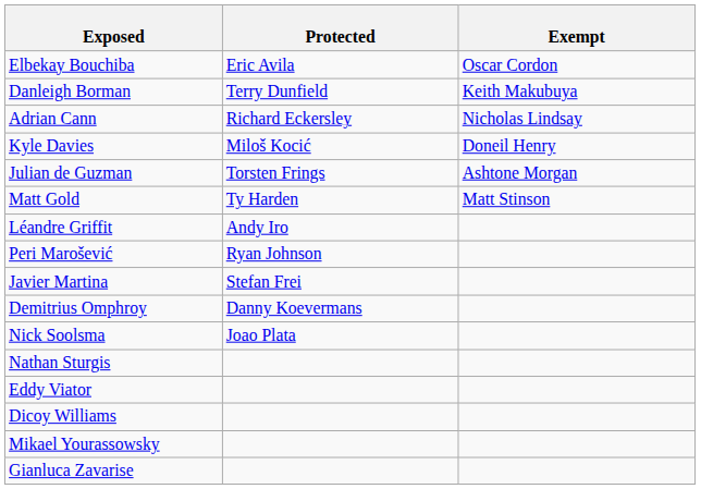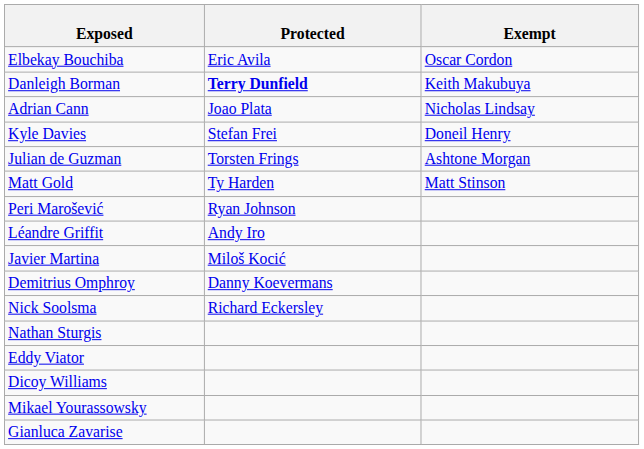Danleigh Borman | Protected: normal -> bold
Adrian Cann | Protected: Richard Eckersley -> Joao Plata
Kyle Davies | Protected: Miloš Kocić -> Stefan Frei
rows swapped: Léandre Griffit <-> Peri Marošević
Javier Martina | Protected: Stefan Frei -> Miloš Kocić
Nick Soolsma | Protected: Joao Plata -> Richard Eckersley
